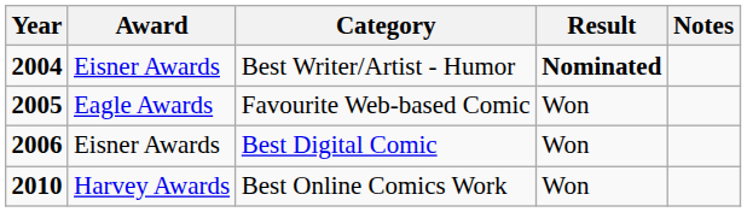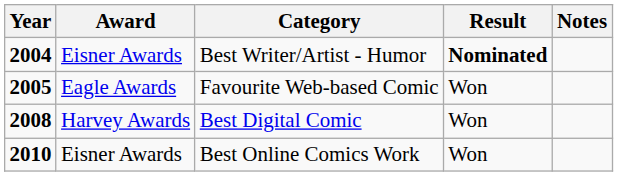Best Digital Comic | Year: 2006 -> 2008
Best Digital Comic | Award: Eisner Awards -> Harvey Awards
Best Online Comics Work | Award: Harvey Awards -> Eisner Awards
